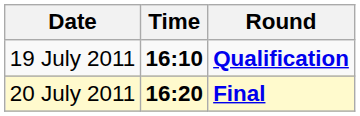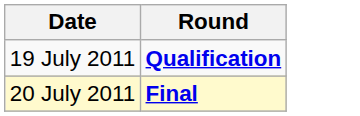- column: Time | 16:10 | 16:20
